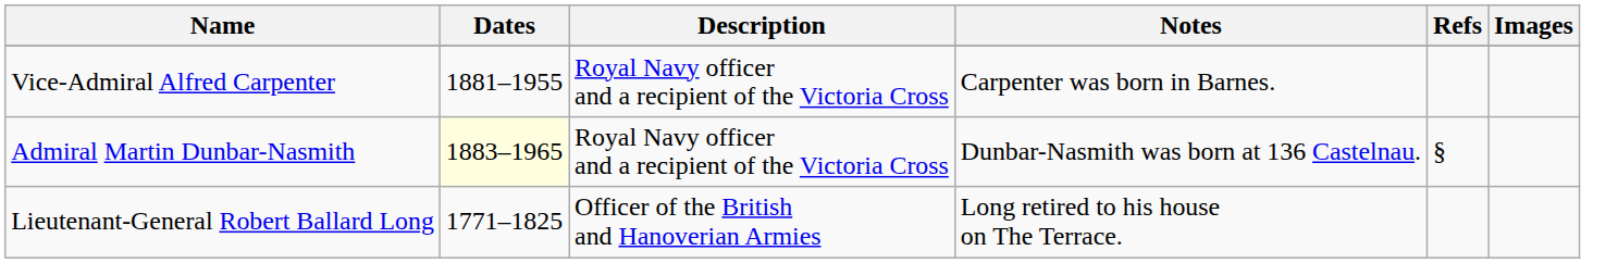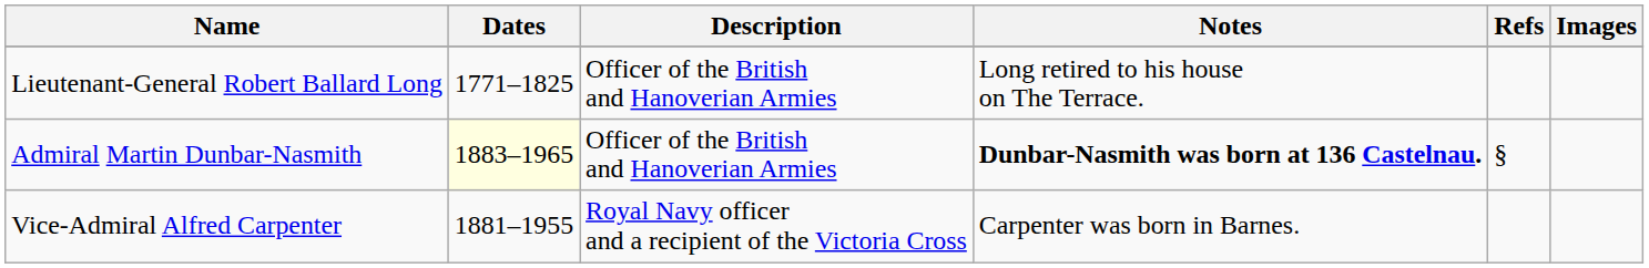rows swapped: Vice-Admiral Alfred Carpenter <-> Lieutenant-General Robert Ballard Long
Admiral Martin Dunbar-Nasmith | Description: Royal Navy officer and a recipient of the Victoria Cross -> Officer of the British and Hanoverian Armies
Admiral Martin Dunbar-Nasmith | Notes: normal -> bold
